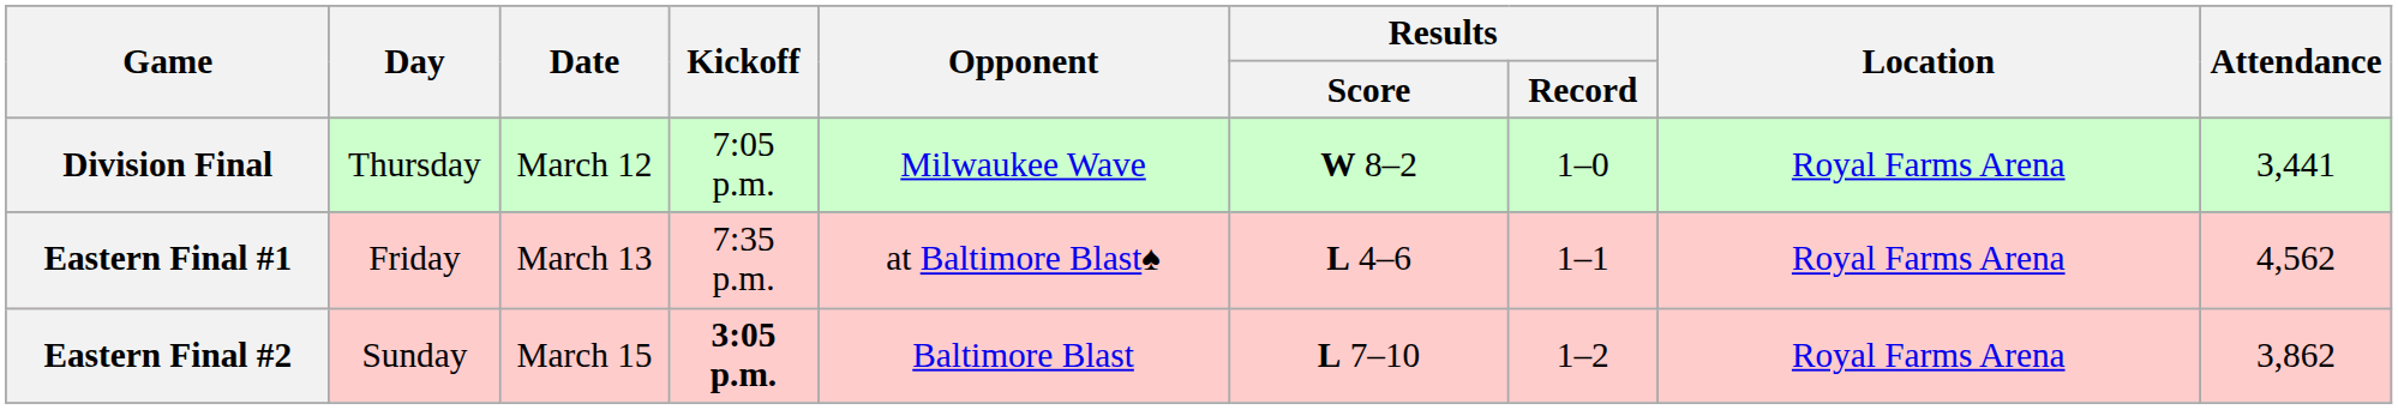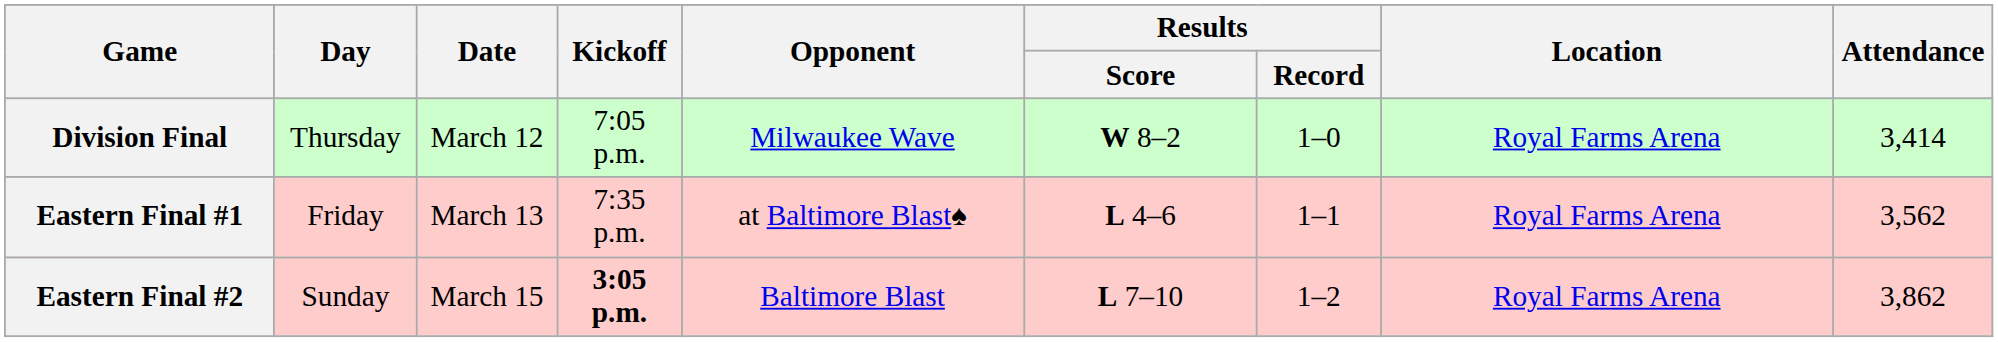Division Final | Attendance: 3,441 -> 3,414
Eastern Final #1 | Attendance: 4,562 -> 3,562
